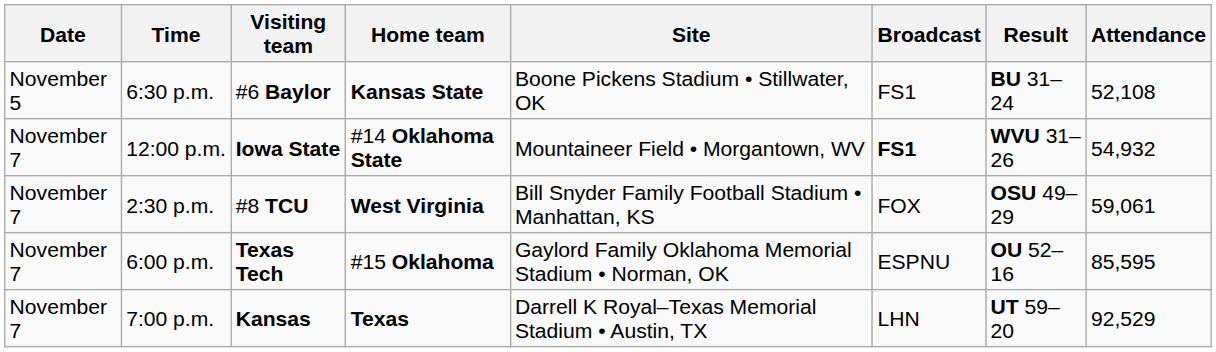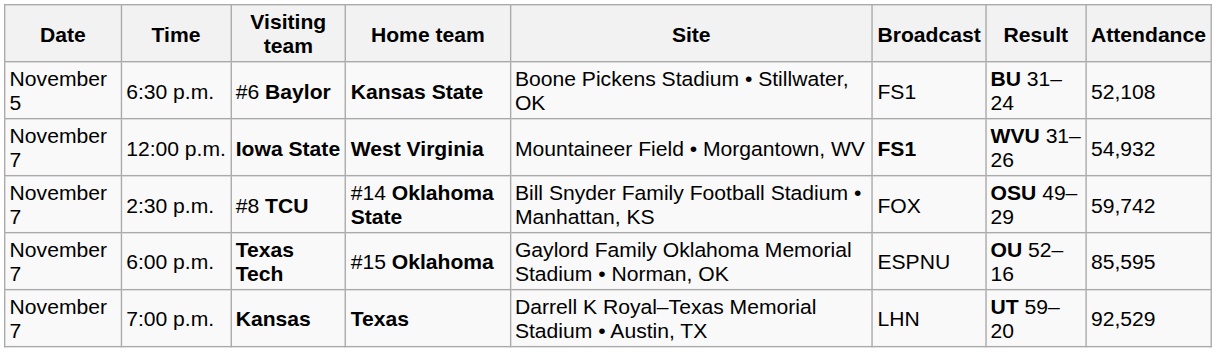12:00 p.m. | Home team: #14 Oklahoma State -> West Virginia
2:30 p.m. | Home team: West Virginia -> #14 Oklahoma State
2:30 p.m. | Attendance: 59,061 -> 59,742
